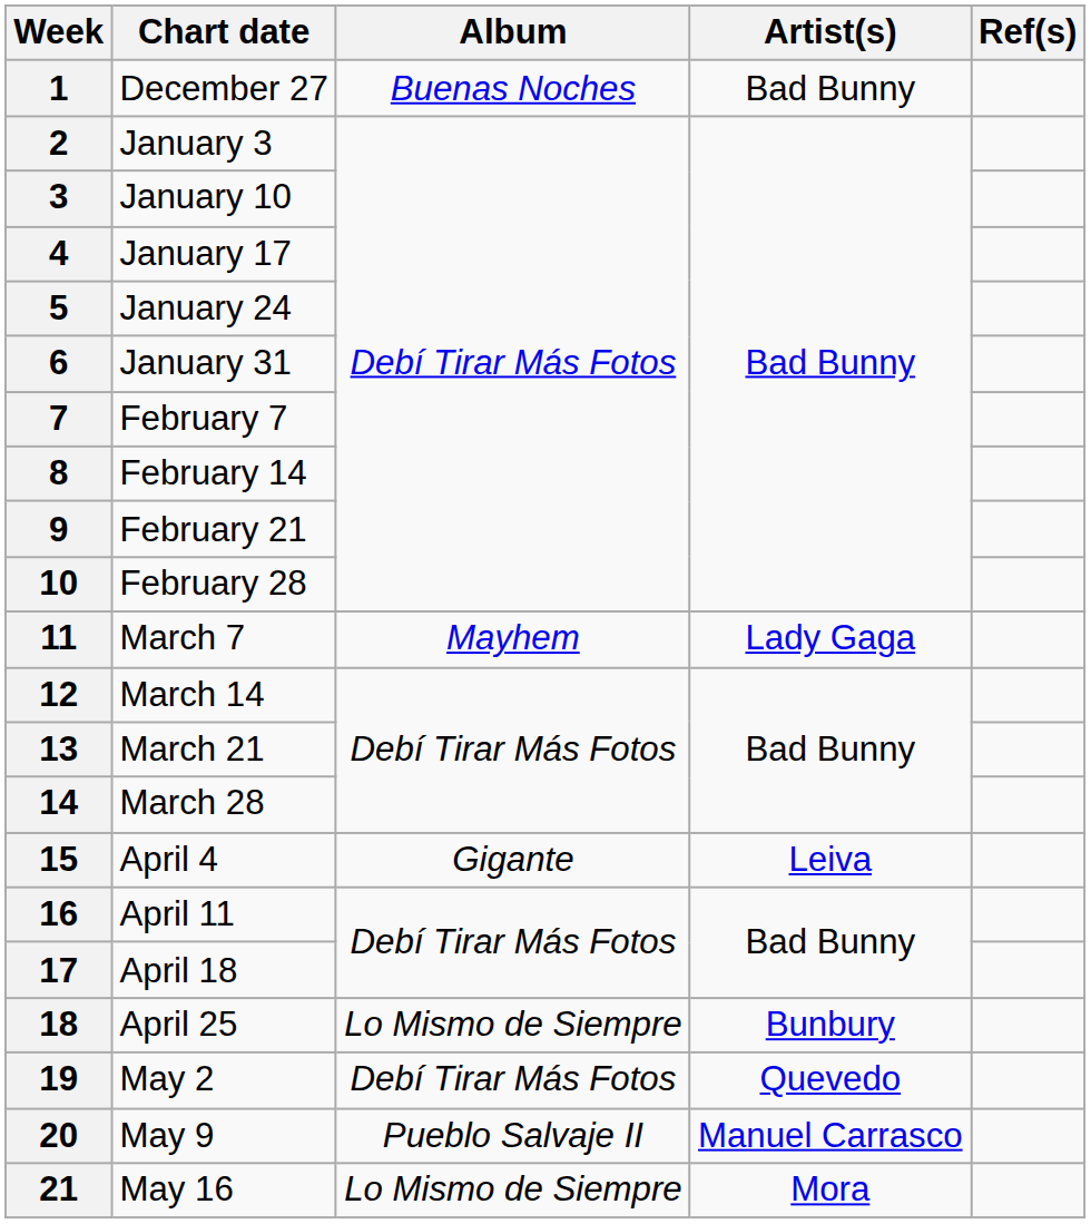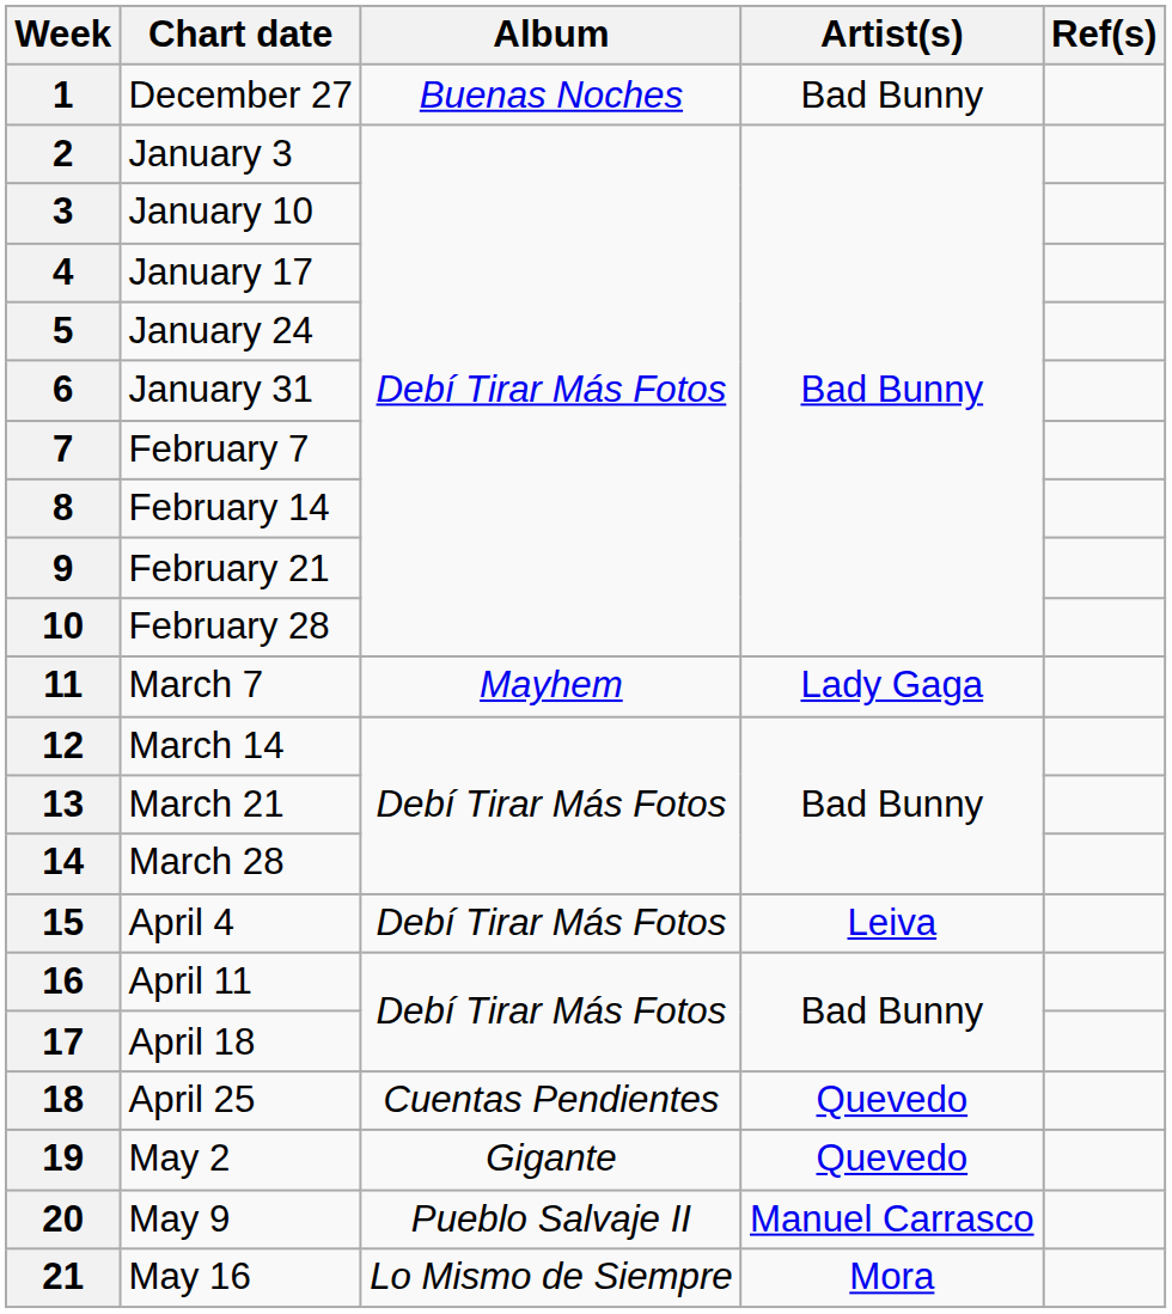15 | Album: Gigante -> Debí Tirar Más Fotos
18 | Album: Lo Mismo de Siempre -> Cuentas Pendientes
18 | Artist(s): Bunbury -> Quevedo
19 | Album: Debí Tirar Más Fotos -> Gigante
